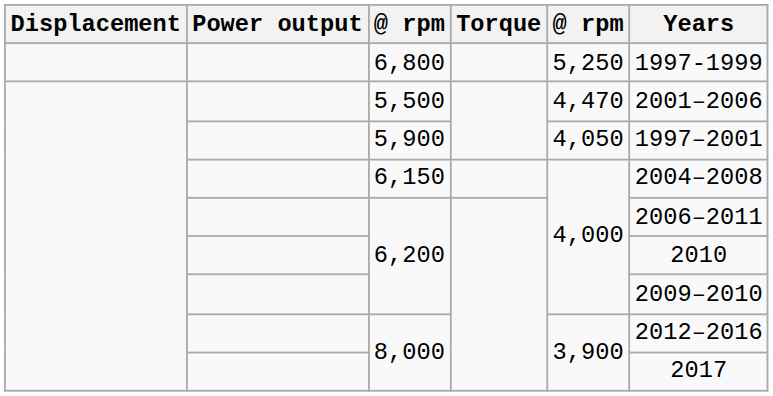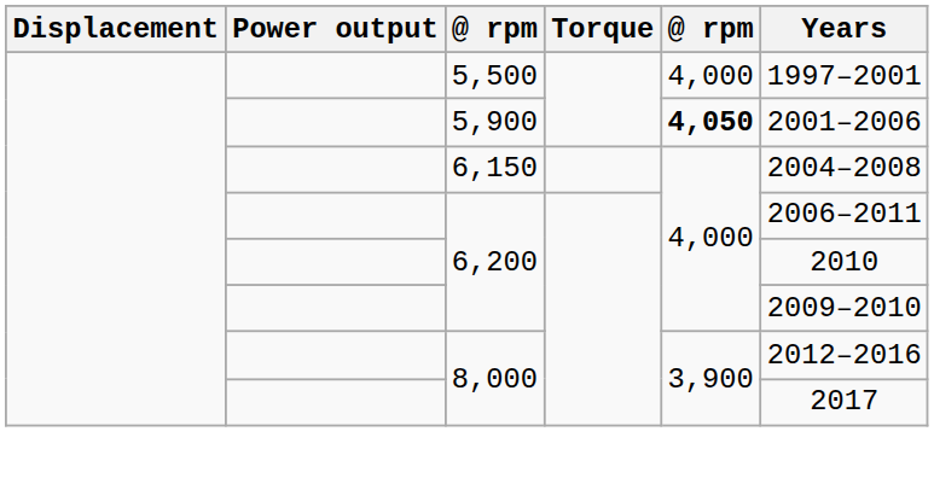- row: 6,800 | 5,250 | 1997-1999
5,500 | column 5: 4,470 -> 4,000
5,500 | Years: 2001–2006 -> 1997–2001
5,900 | column 5: normal -> bold
5,900 | Years: 1997–2001 -> 2001–2006
